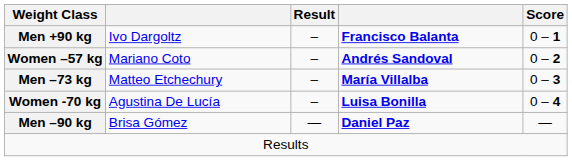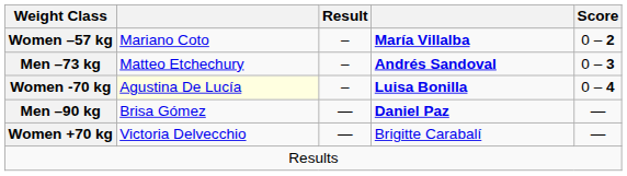- row: Men +90 kg | Ivo Dargoltz | – | Francisco Balanta | 0 – 1
Women –57 kg | column 4: Andrés Sandoval -> María Villalba
Men –73 kg | column 4: María Villalba -> Andrés Sandoval
Women -70 kg | column 2: no background -> lightyellow background
+ row: Women +70 kg | Victoria Delvecchio | — | Brigitte Carabalí | —
